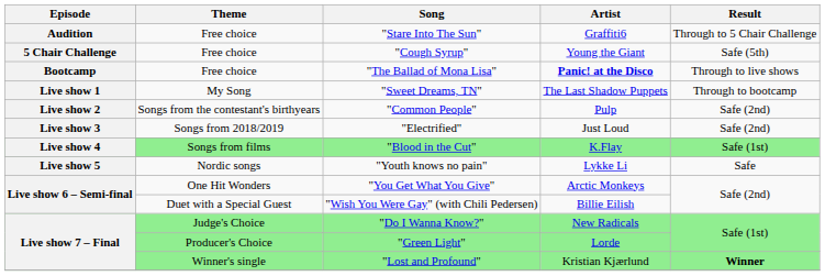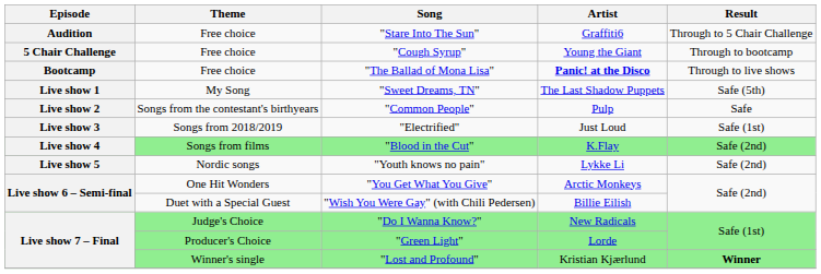"Cough Syrup" | Result: Safe (5th) -> Through to bootcamp
"Sweet Dreams, TN" | Result: Through to bootcamp -> Safe (5th)
"Common People" | Result: Safe (2nd) -> Safe
"Electrified" | Result: Safe (2nd) -> Safe (1st)
"Blood in the Cut" | Result: Safe (1st) -> Safe (2nd)
"Youth knows no pain" | Result: Safe -> Safe (2nd)
